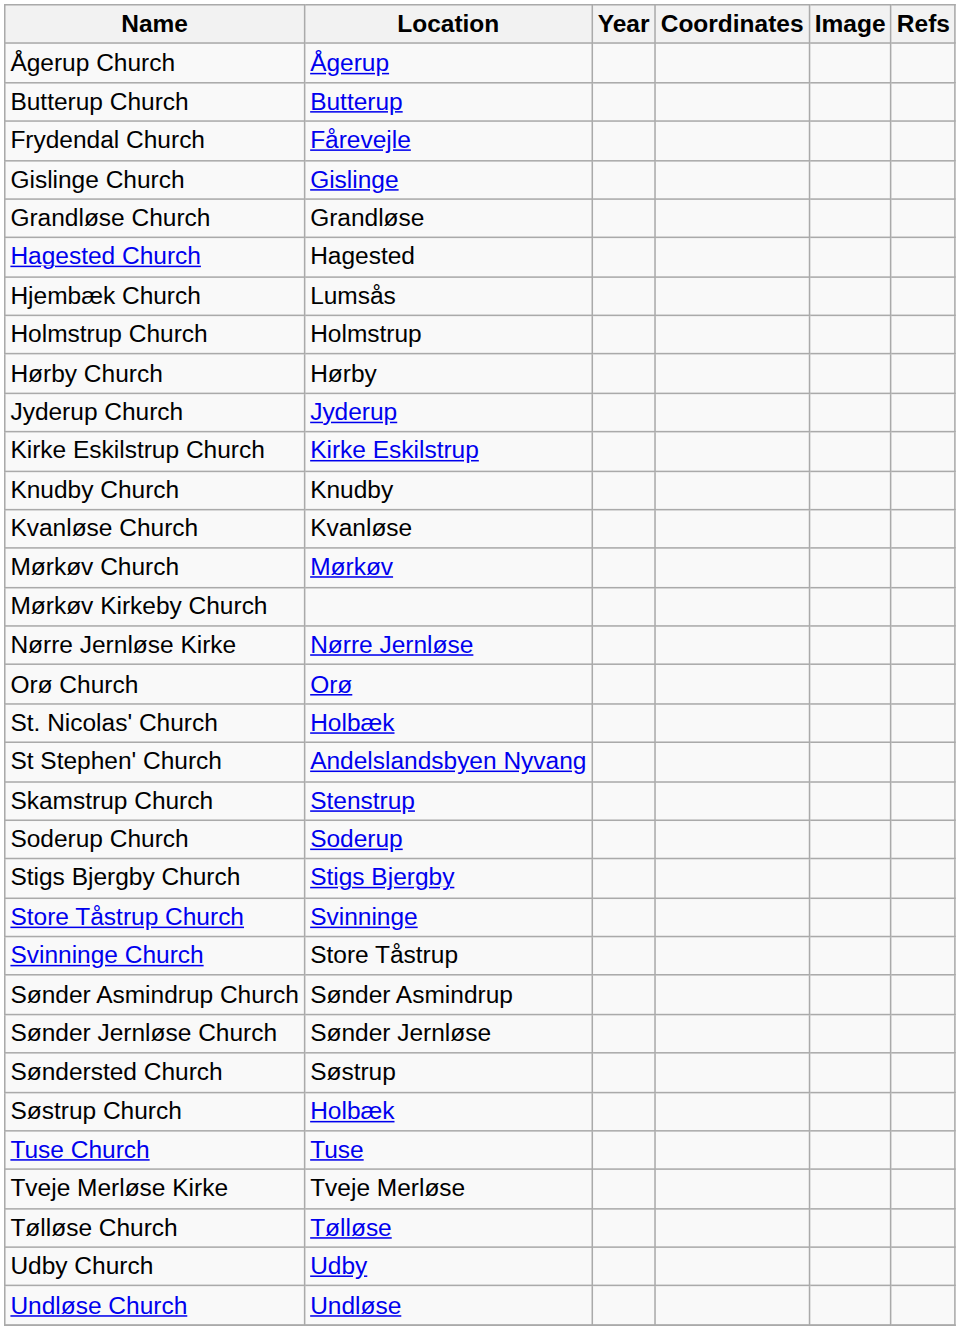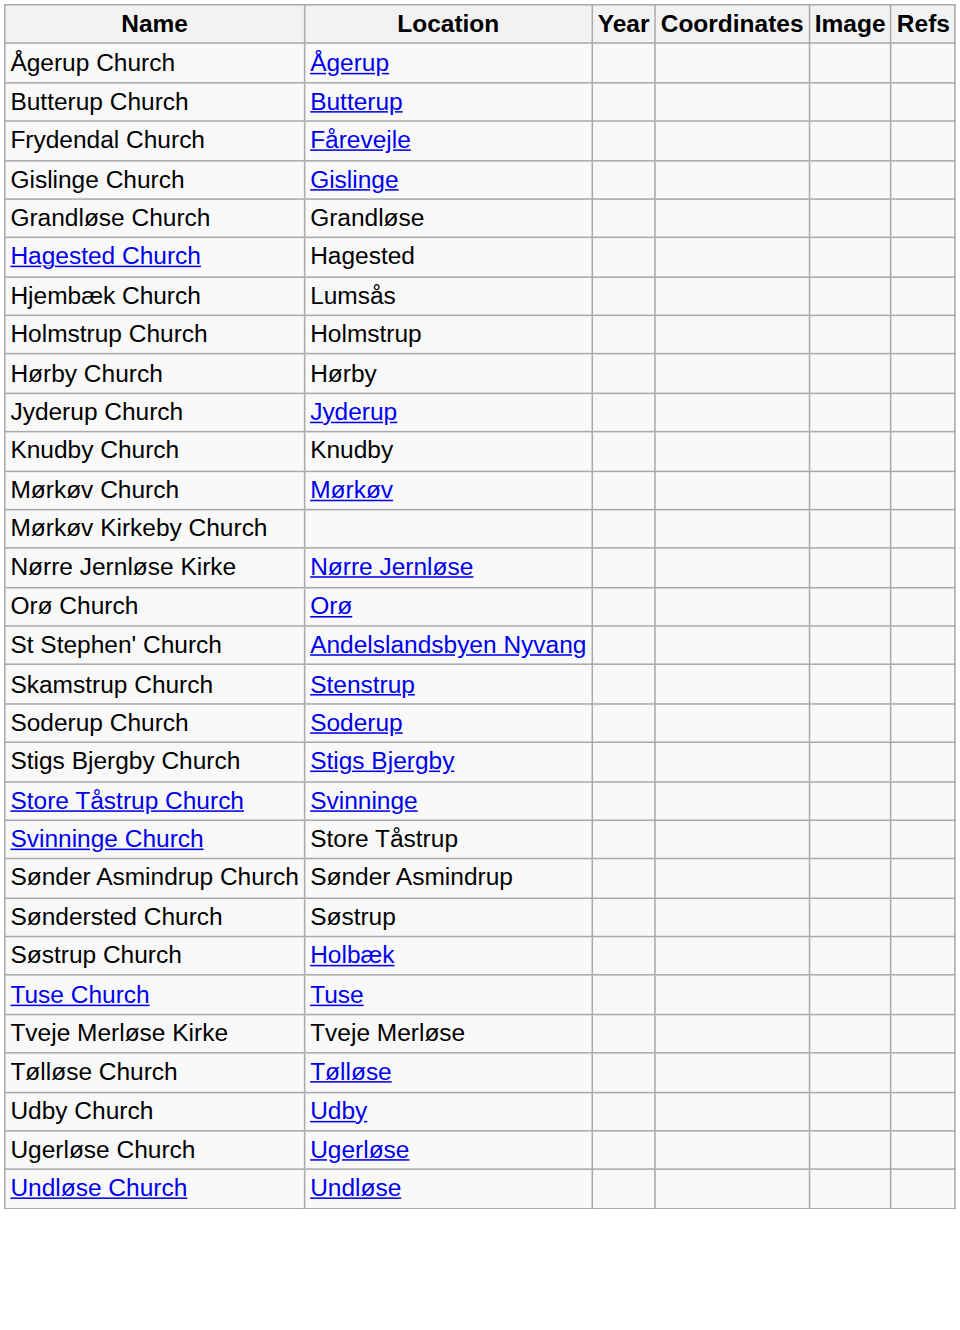- row: Kirke Eskilstrup Church | Kirke Eskilstrup
- row: Kvanløse Church | Kvanløse
- row: St. Nicolas' Church | Holbæk
- row: Sønder Jernløse Church | Sønder Jernløse
+ row: Ugerløse Church | Ugerløse
